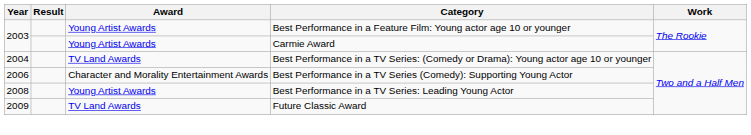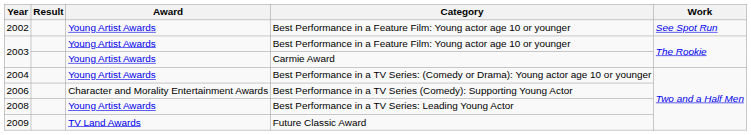+ row: 2002 | Young Artist Awards | Best Performance in a Feature Film: Young actor age 10 or younger | See Spot Run
2004 | Award: TV Land Awards -> Young Artist Awards
